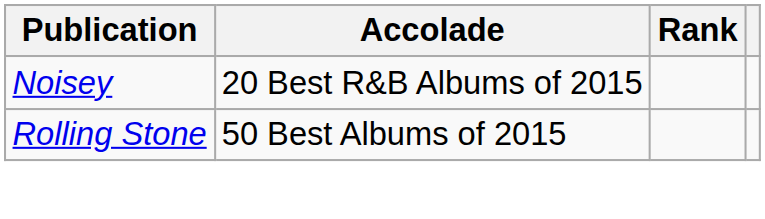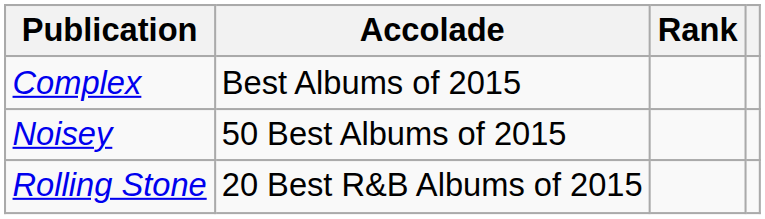+ row: Complex | Best Albums of 2015
Noisey | Accolade: 20 Best R&B Albums of 2015 -> 50 Best Albums of 2015
Rolling Stone | Accolade: 50 Best Albums of 2015 -> 20 Best R&B Albums of 2015
